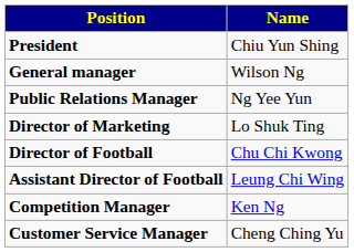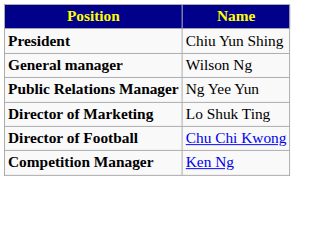- row: Assistant Director of Football | Leung Chi Wing
- row: Customer Service Manager | Cheng Ching Yu
